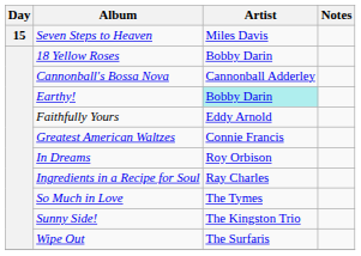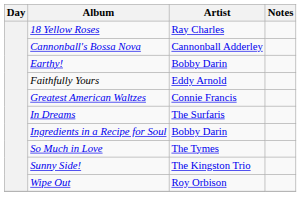- row: 15 | Seven Steps to Heaven | Miles Davis
18 Yellow Roses | Artist: Bobby Darin -> Ray Charles
Earthy! | Artist: paleturquoise background -> no background
In Dreams | Artist: Roy Orbison -> The Surfaris
Ingredients in a Recipe for Soul | Artist: Ray Charles -> Bobby Darin
Wipe Out | Artist: The Surfaris -> Roy Orbison
